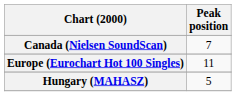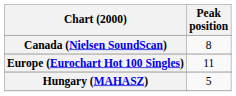Canada (Nielsen SoundScan) | Peak position: 7 -> 8
